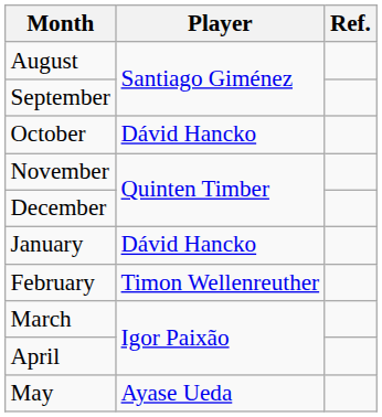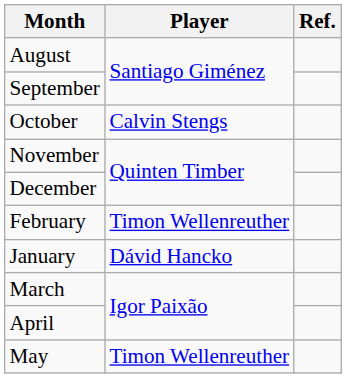October | Player: Dávid Hancko -> Calvin Stengs
rows swapped: January <-> February
May | Player: Ayase Ueda -> Timon Wellenreuther
